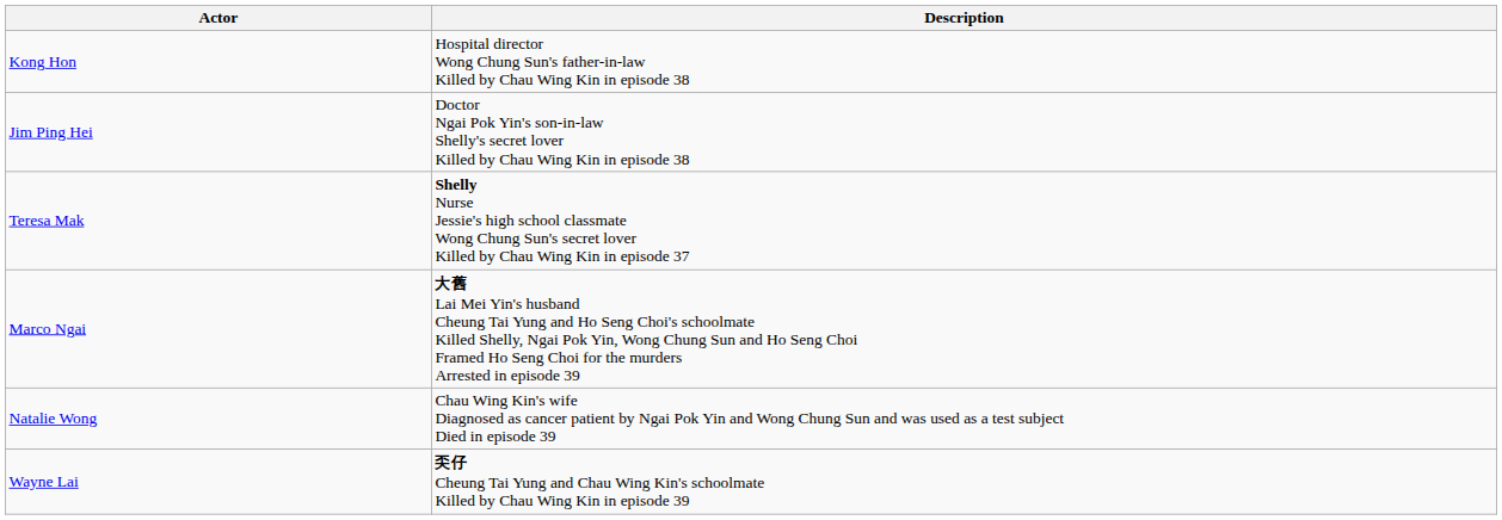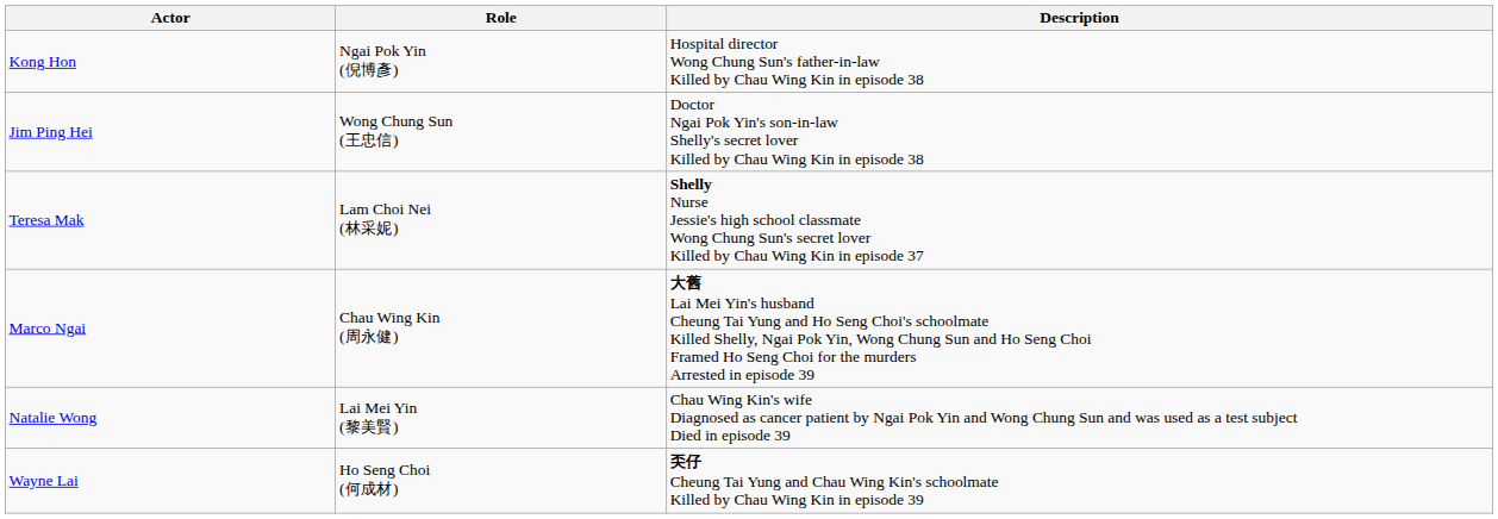+ column: Role | Ngai Pok Yin (倪博彥) | Wong Chung Sun (王忠信) | Lam Choi Nei (林采妮) | Chau Wing Kin (周永健) | Lai Mei Yin (黎美賢) | Ho Seng Choi (何成材)
